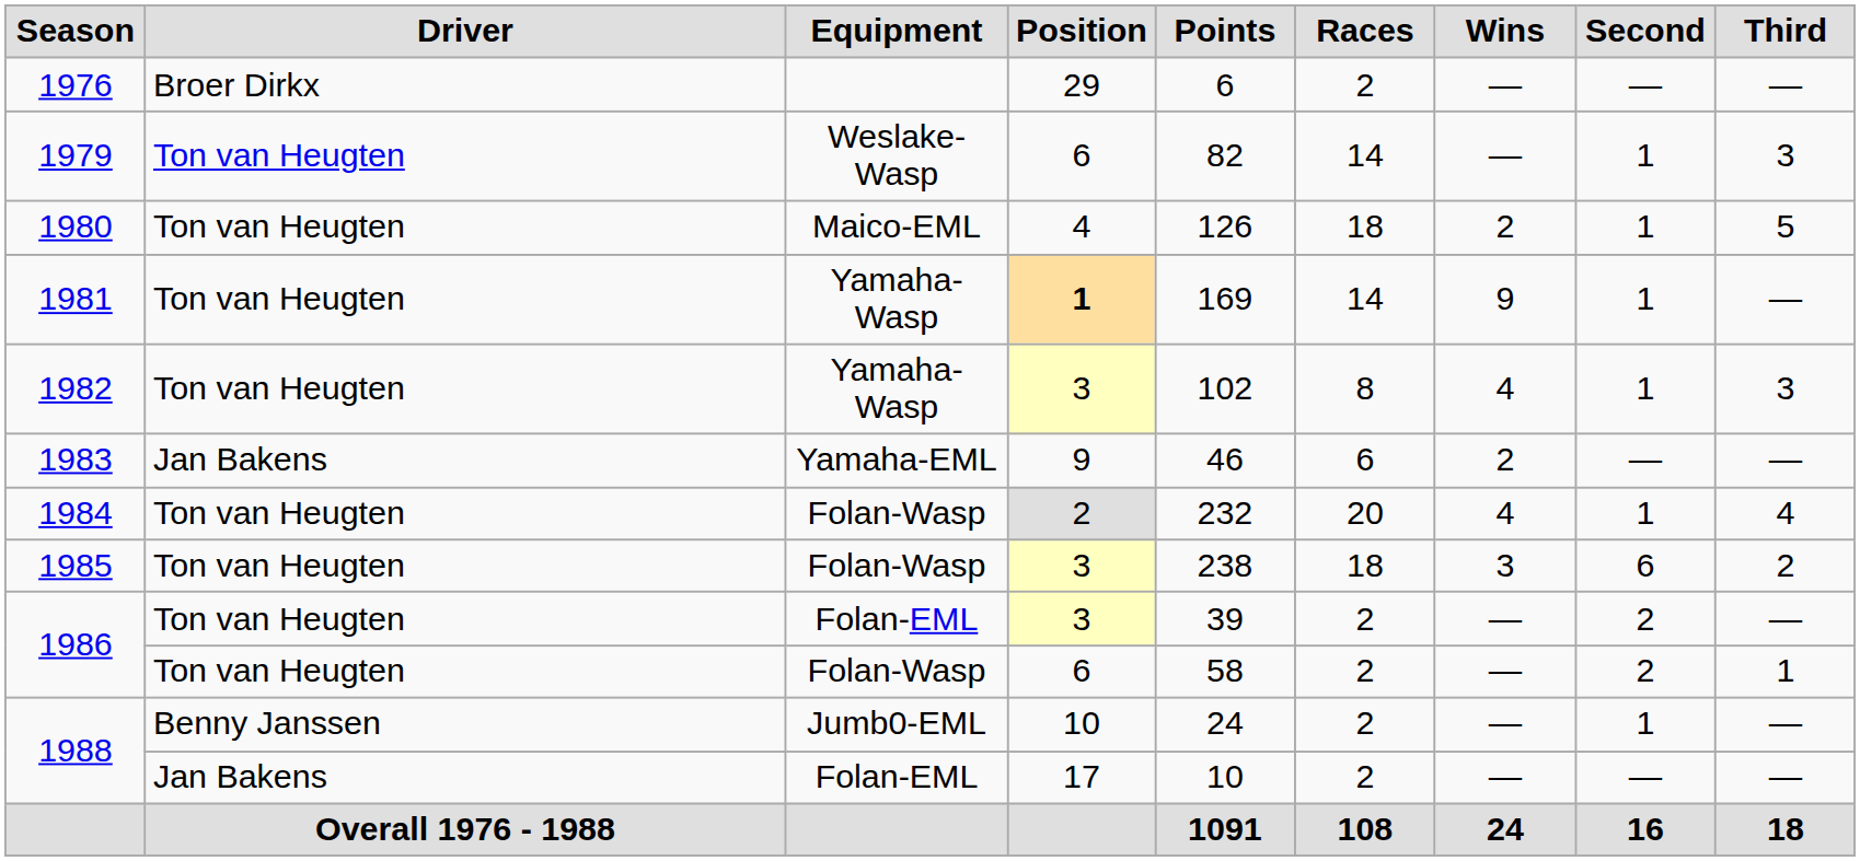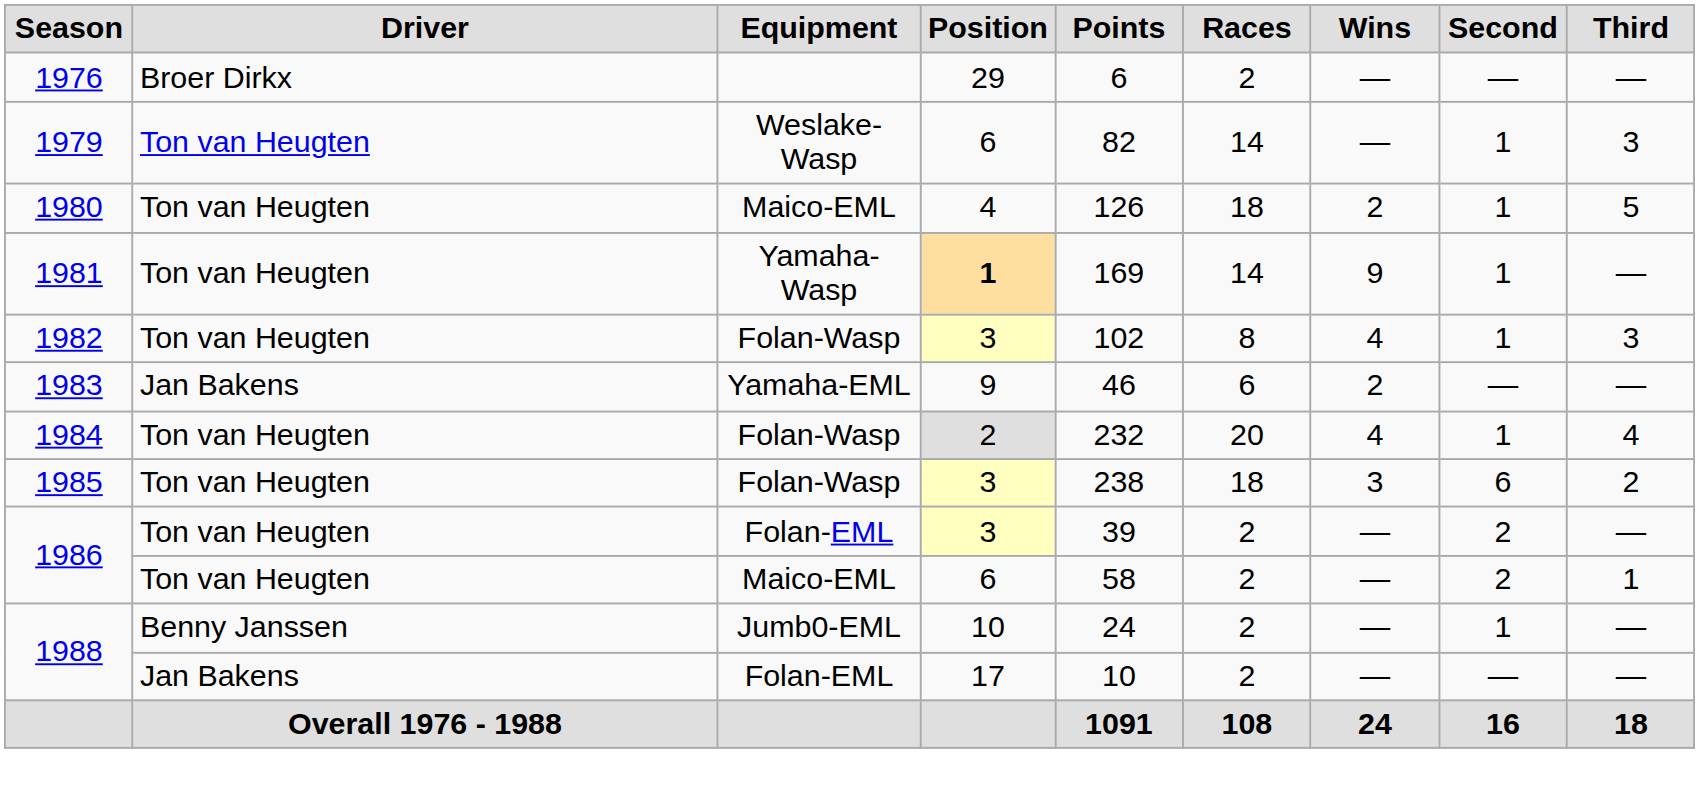1982 | Equipment: Yamaha-Wasp -> Folan-Wasp
1986 / 6 | Equipment: Folan-Wasp -> Maico-EML
